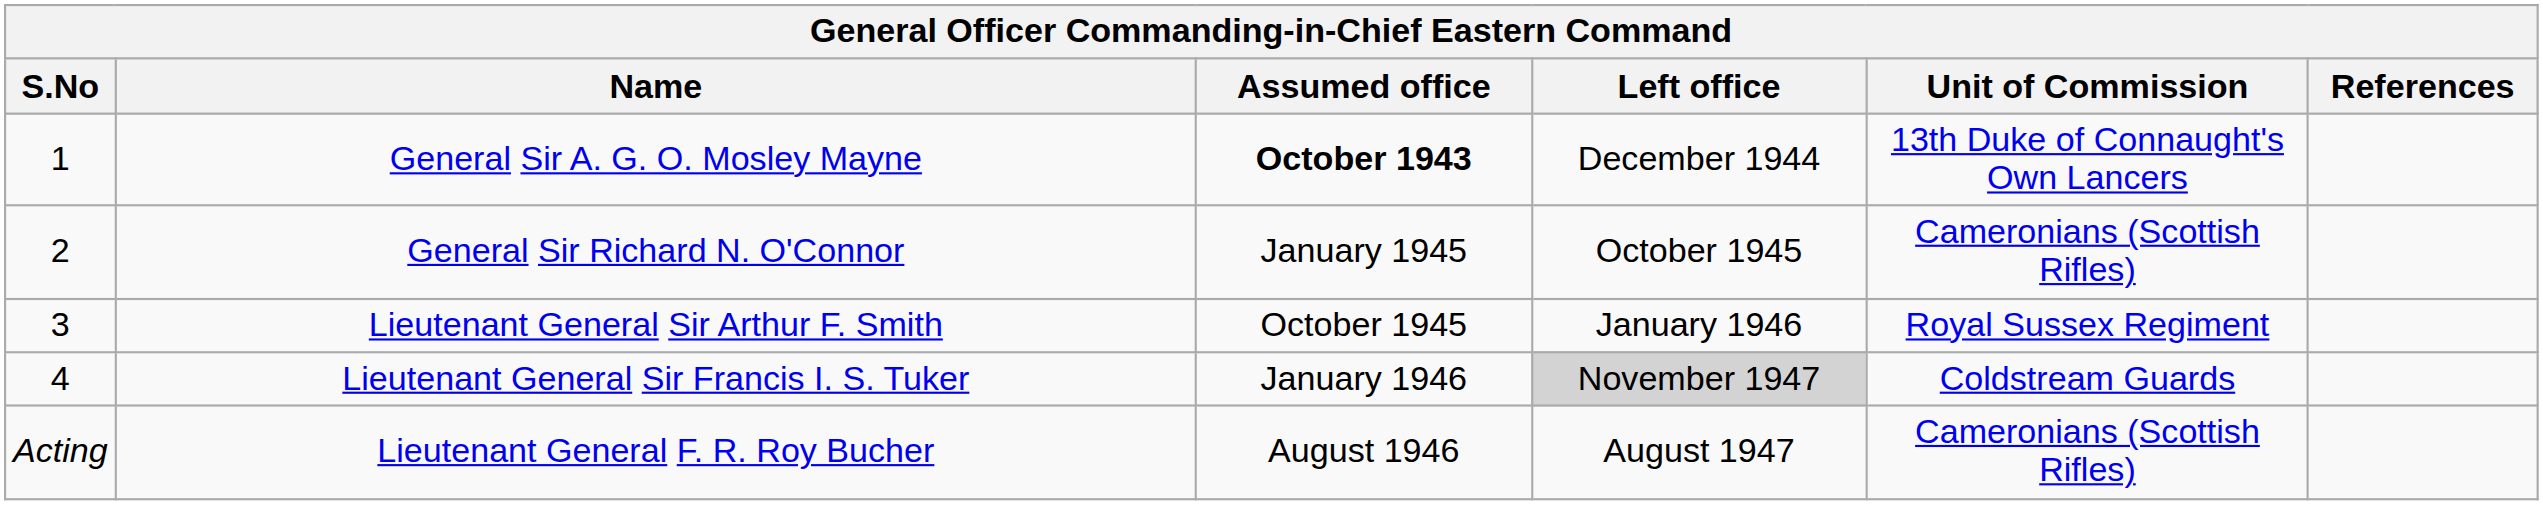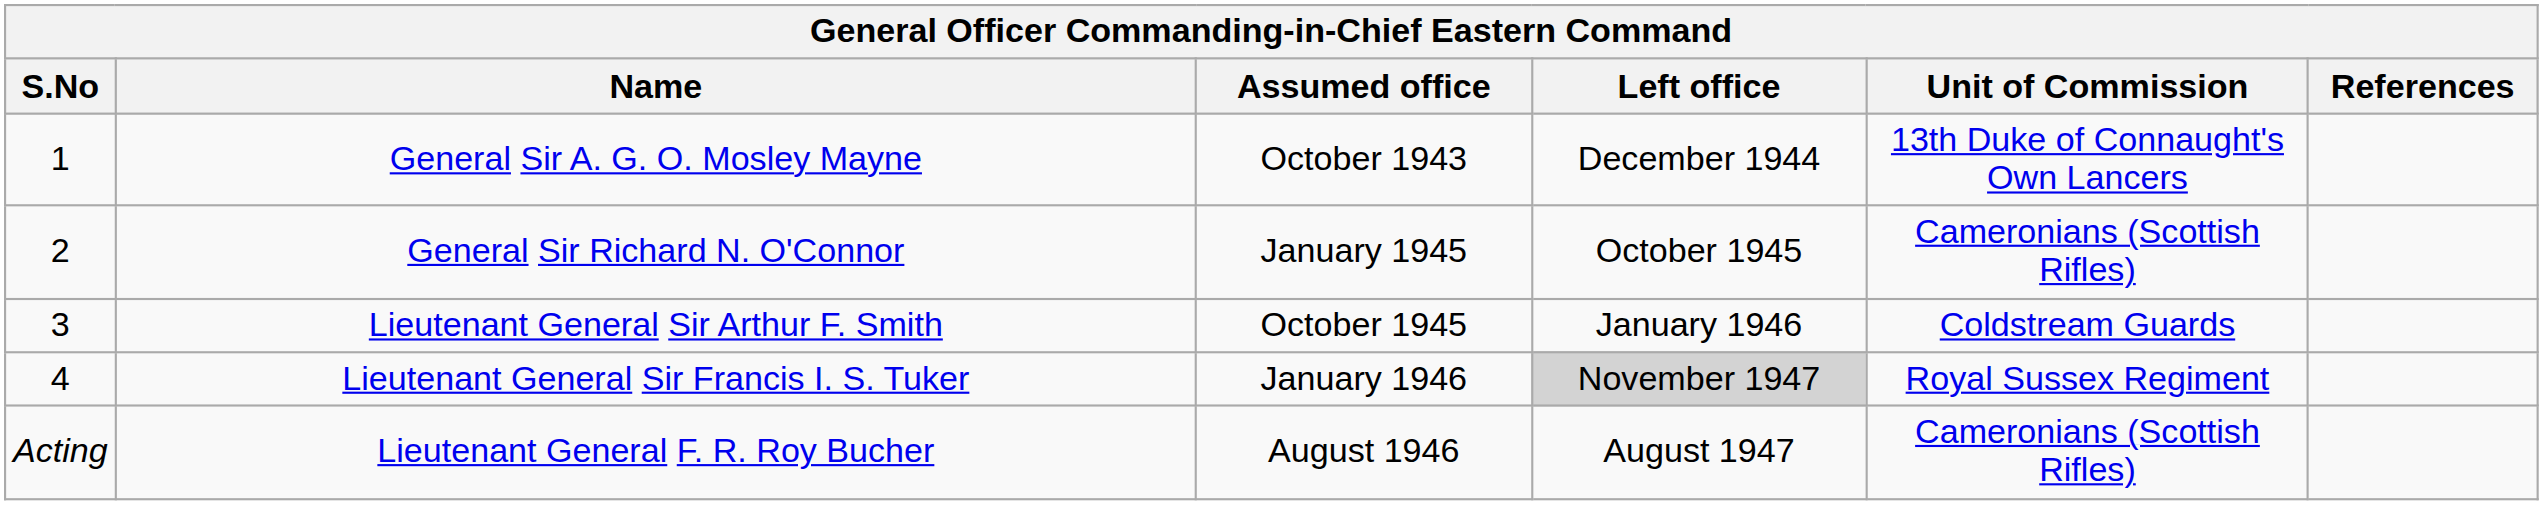General Sir A. G. O. Mosley Mayne | Assumed office: bold -> normal
Lieutenant General Sir Arthur F. Smith | Unit of Commission: Royal Sussex Regiment -> Coldstream Guards
Lieutenant General Sir Francis I. S. Tuker | Unit of Commission: Coldstream Guards -> Royal Sussex Regiment
